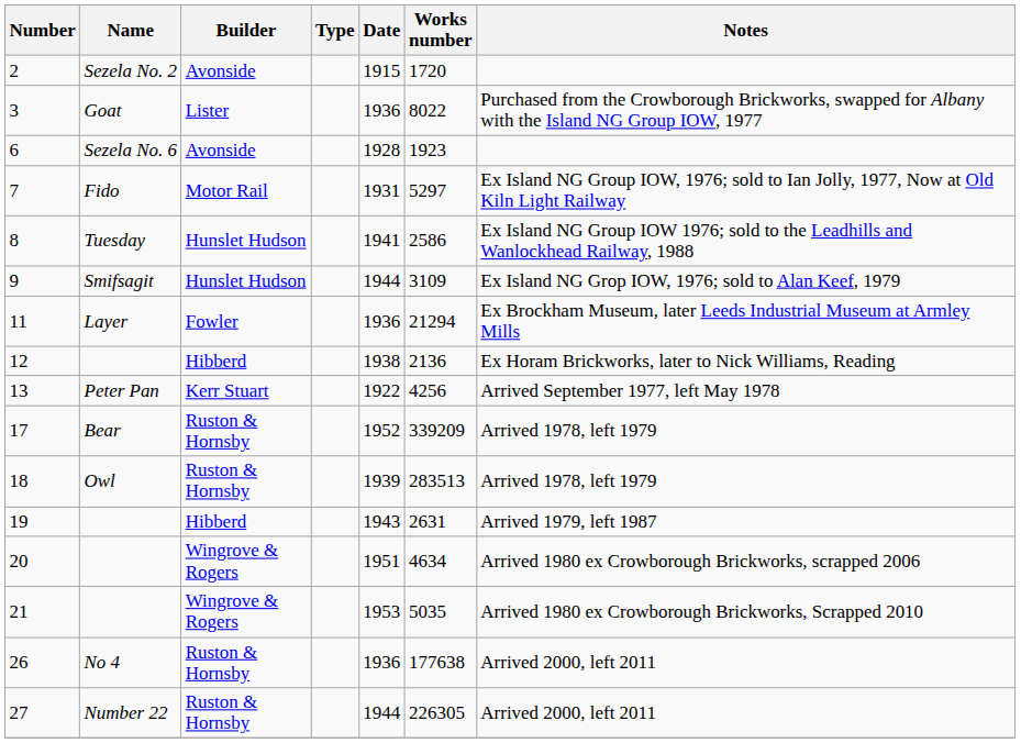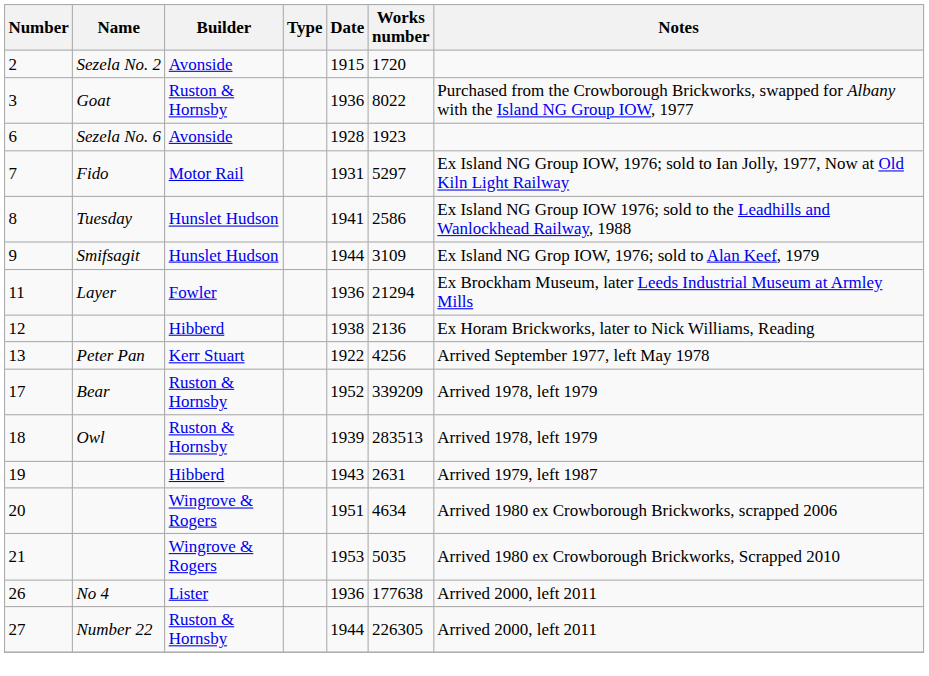3 | Builder: Lister -> Ruston & Hornsby
26 | Builder: Ruston & Hornsby -> Lister
